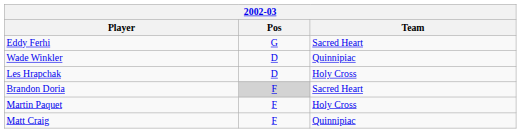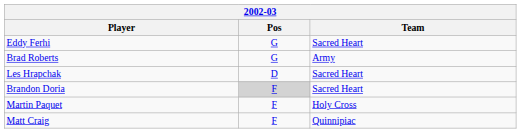+ row: Brad Roberts | G | Army
- row: Wade Winkler | D | Quinnipiac
Les Hrapchak | Team: Holy Cross -> Sacred Heart
